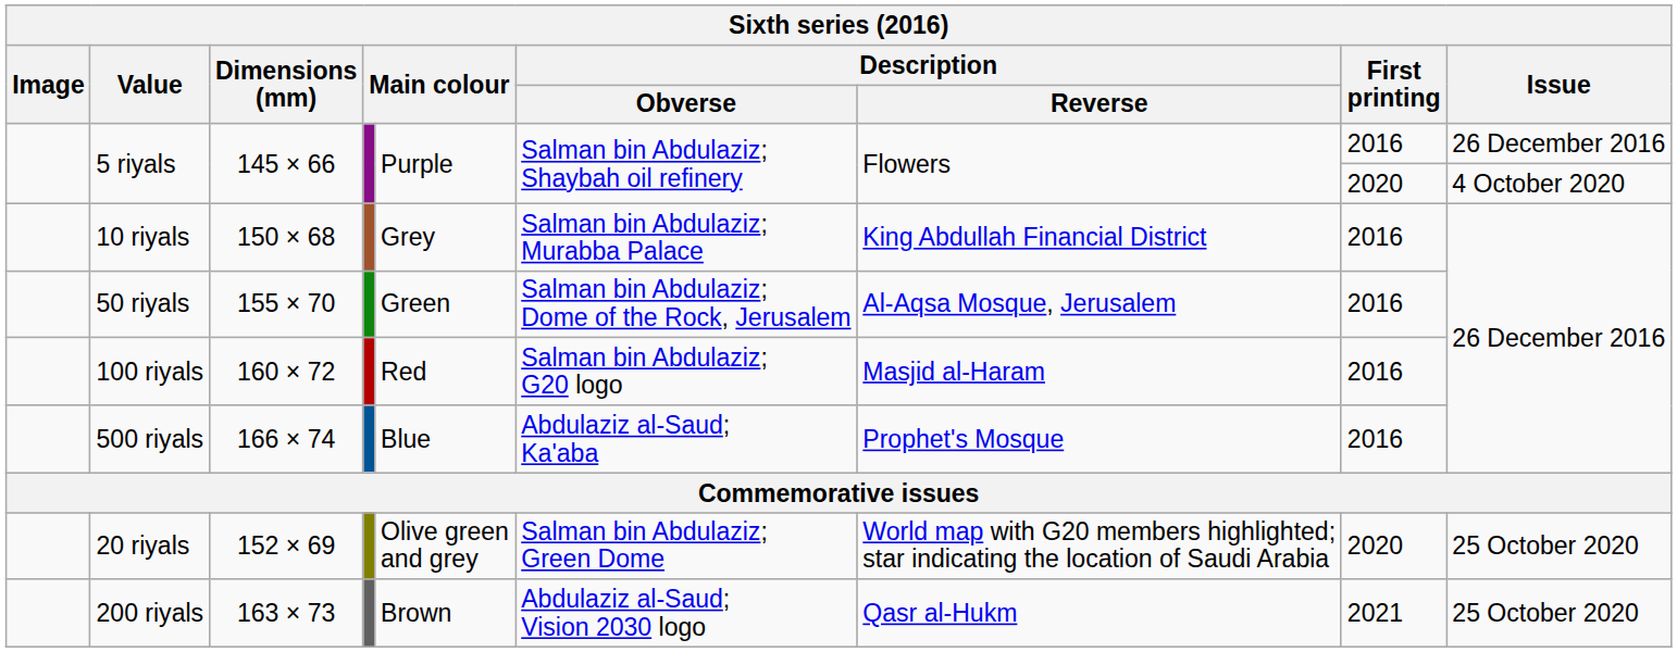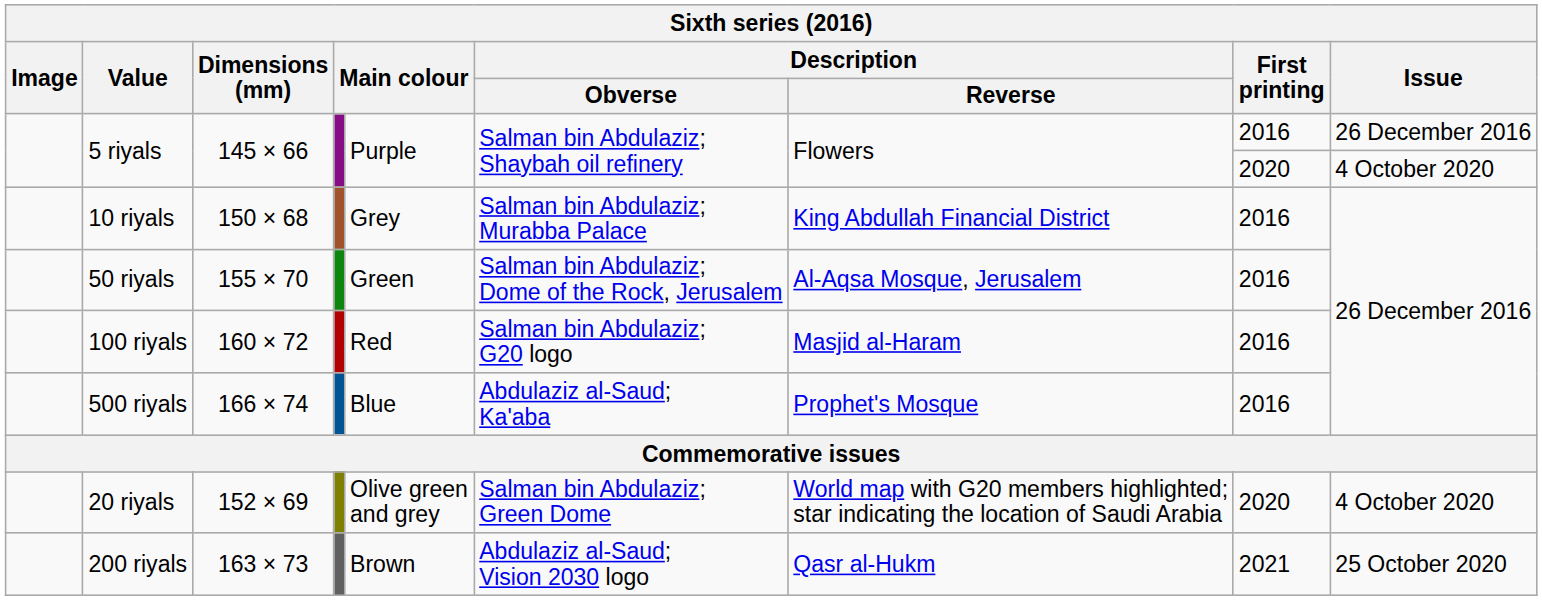20 riyals | Issue: 25 October 2020 -> 4 October 2020
